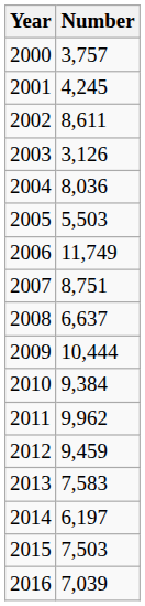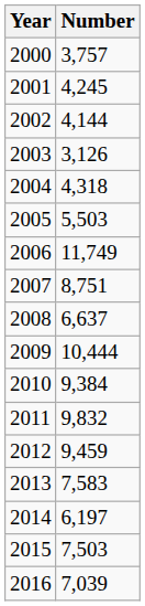2002 | Number: 8,611 -> 4,144
2004 | Number: 8,036 -> 4,318
2011 | Number: 9,962 -> 9,832
